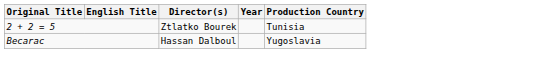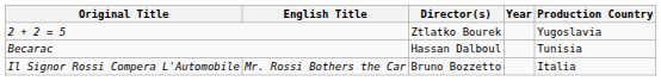2 + 2 = 5 | Production Country: Tunisia -> Yugoslavia
Becarac | Production Country: Yugoslavia -> Tunisia
+ row: Il Signor Rossi Compera L'Automobile | Mr. Rossi Bothers the Car | Bruno Bozzetto | Italia
